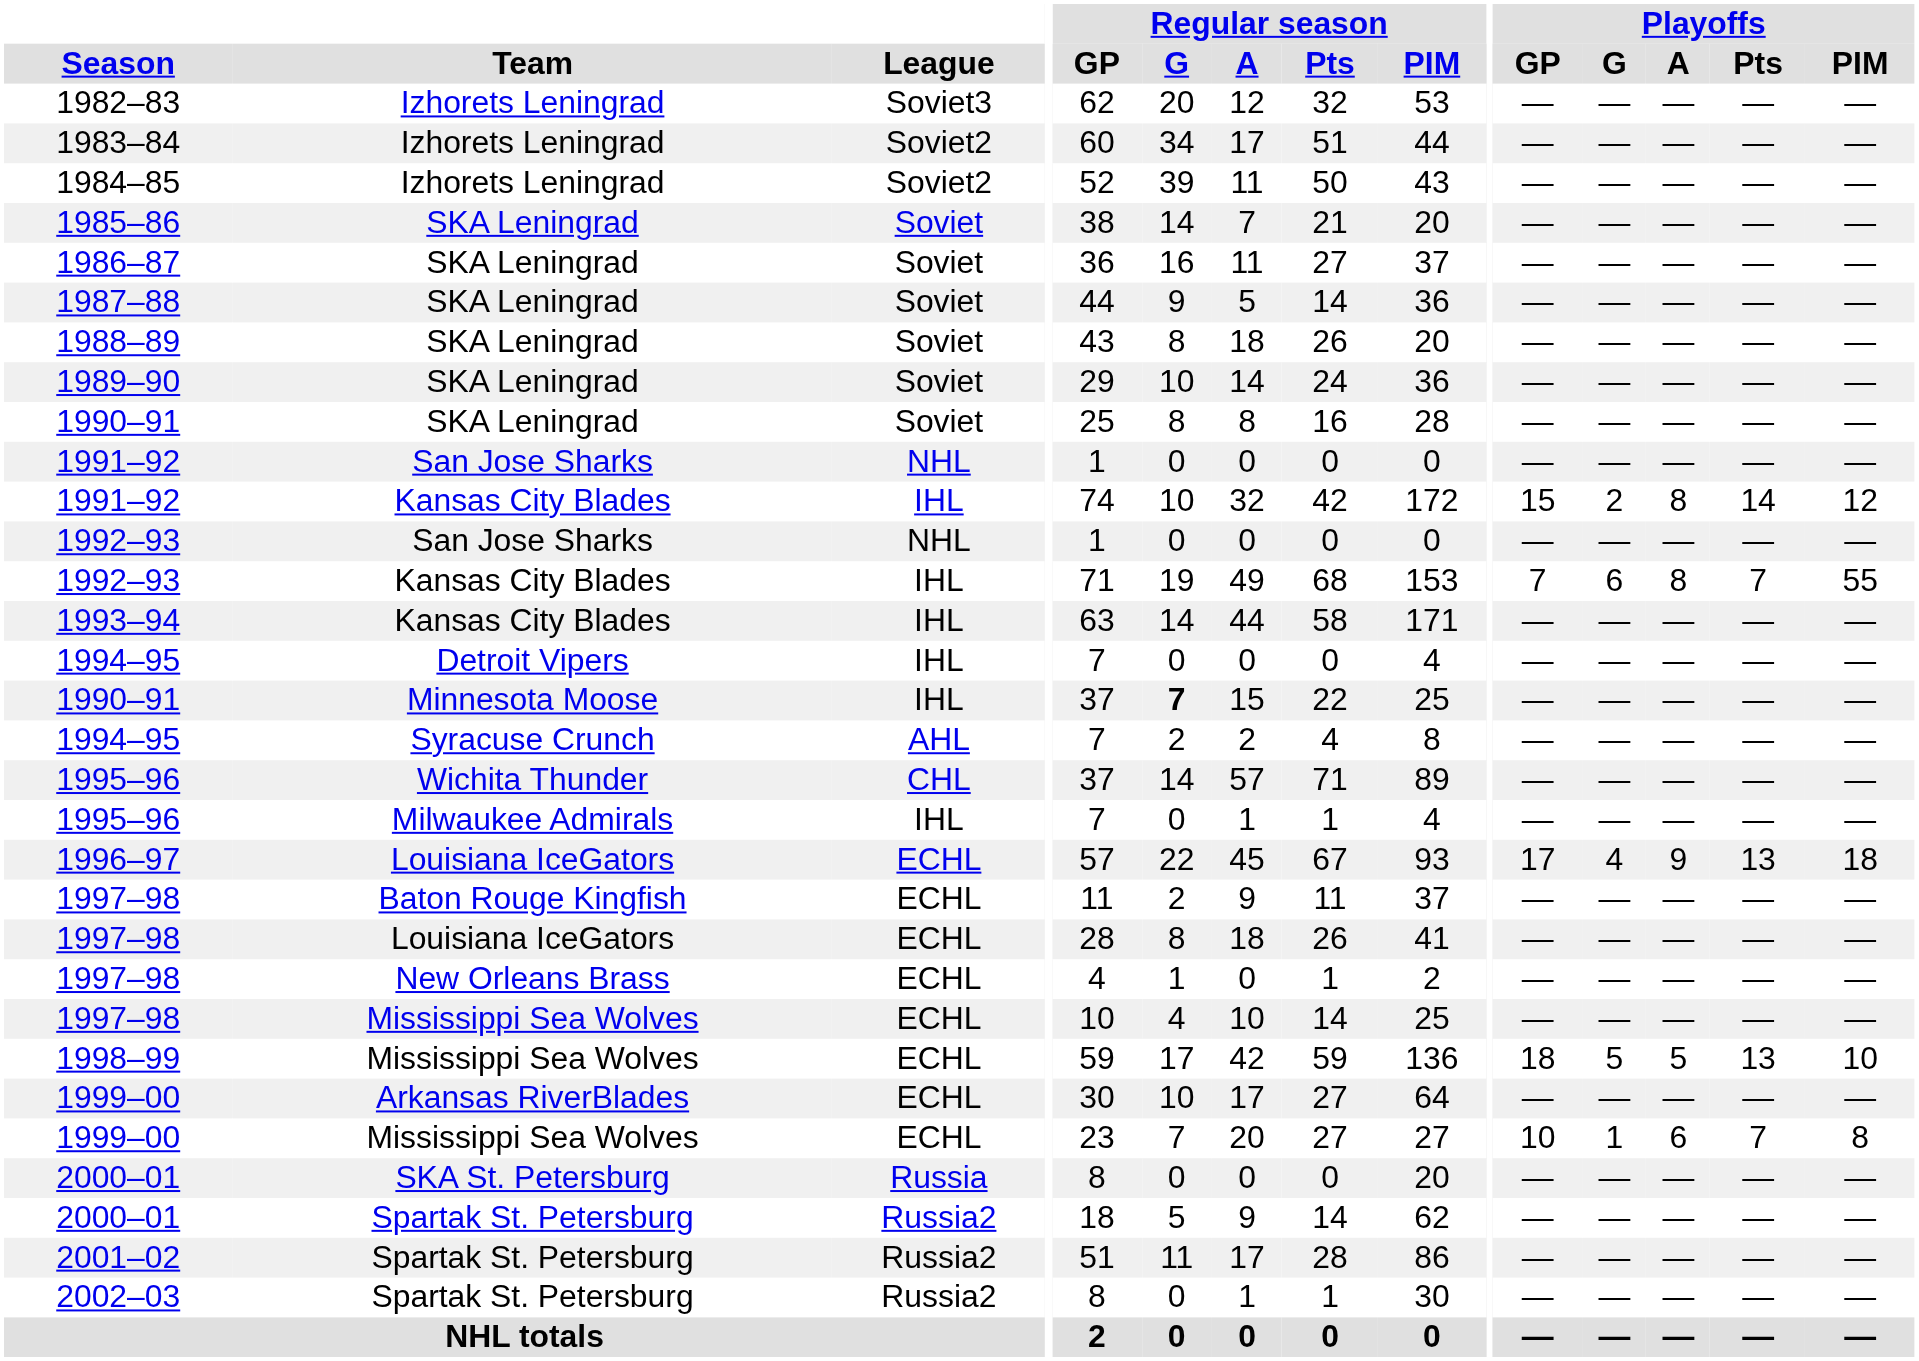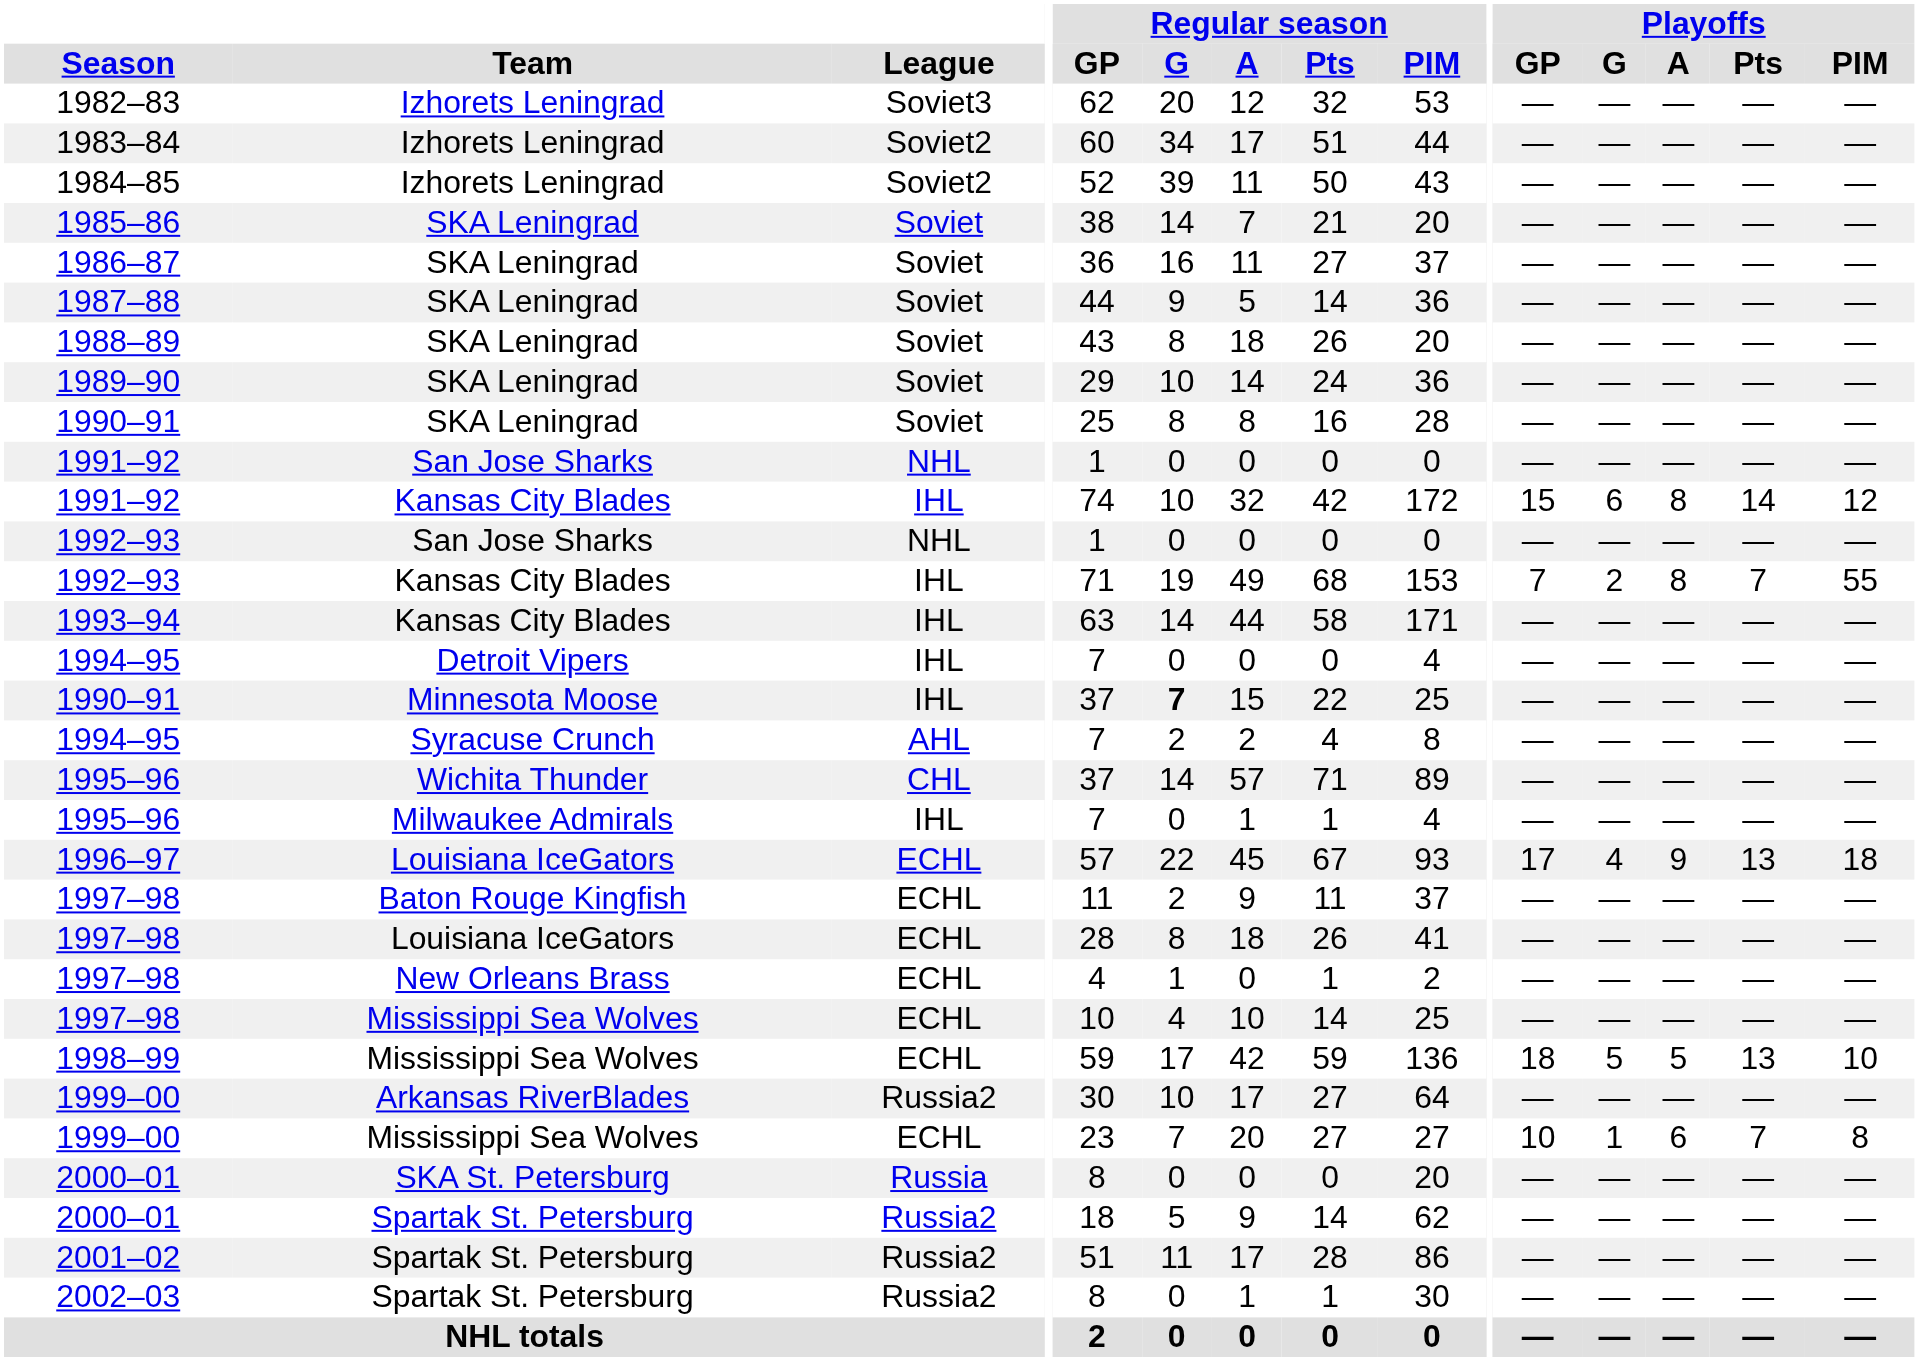1991–92 / Kansas City Blades | Playoffs / G: 2 -> 6
1992–93 / Kansas City Blades | Playoffs / G: 6 -> 2
1999–00 / Arkansas RiverBlades | League: ECHL -> Russia2
